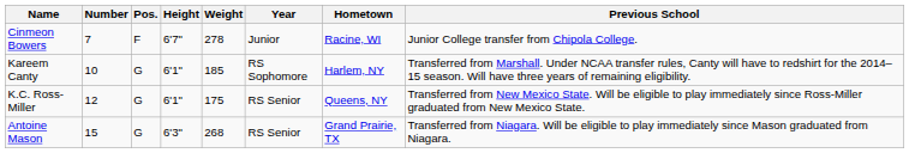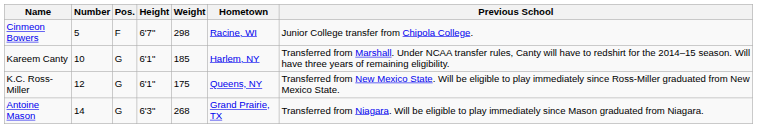- column: Year | Junior | RS Sophomore | RS Senior | RS Senior
Cinmeon Bowers | Number: 7 -> 5
Cinmeon Bowers | Weight: 278 -> 298
Antoine Mason | Number: 15 -> 14
